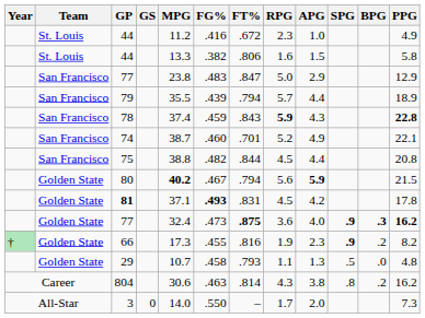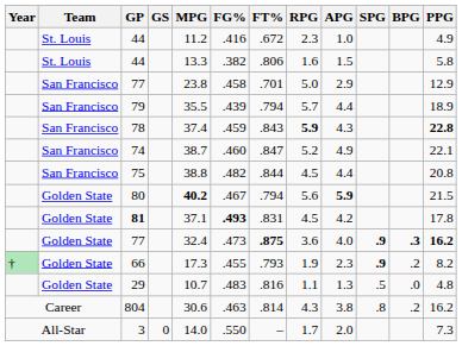San Francisco / 77 | FG%: .483 -> .458
San Francisco / 77 | FT%: .847 -> .701
74 | FT%: .701 -> .847
66 | FT%: .816 -> .793
29 | FG%: .458 -> .483
29 | FT%: .793 -> .816
